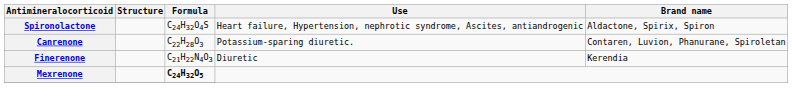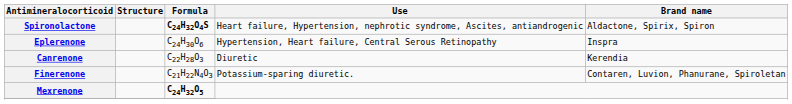Spironolactone | Formula: normal -> bold
+ row: Eplerenone | C24H30O6 | Hypertension, Heart failure, Central Serous Retinopathy | Inspra
Canrenone | Use: Potassium-sparing diuretic. -> Diuretic
Canrenone | Brand name: Contaren, Luvion, Phanurane, Spiroletan -> Kerendia
Finerenone | Use: Diuretic -> Potassium-sparing diuretic.
Finerenone | Brand name: Kerendia -> Contaren, Luvion, Phanurane, Spiroletan
